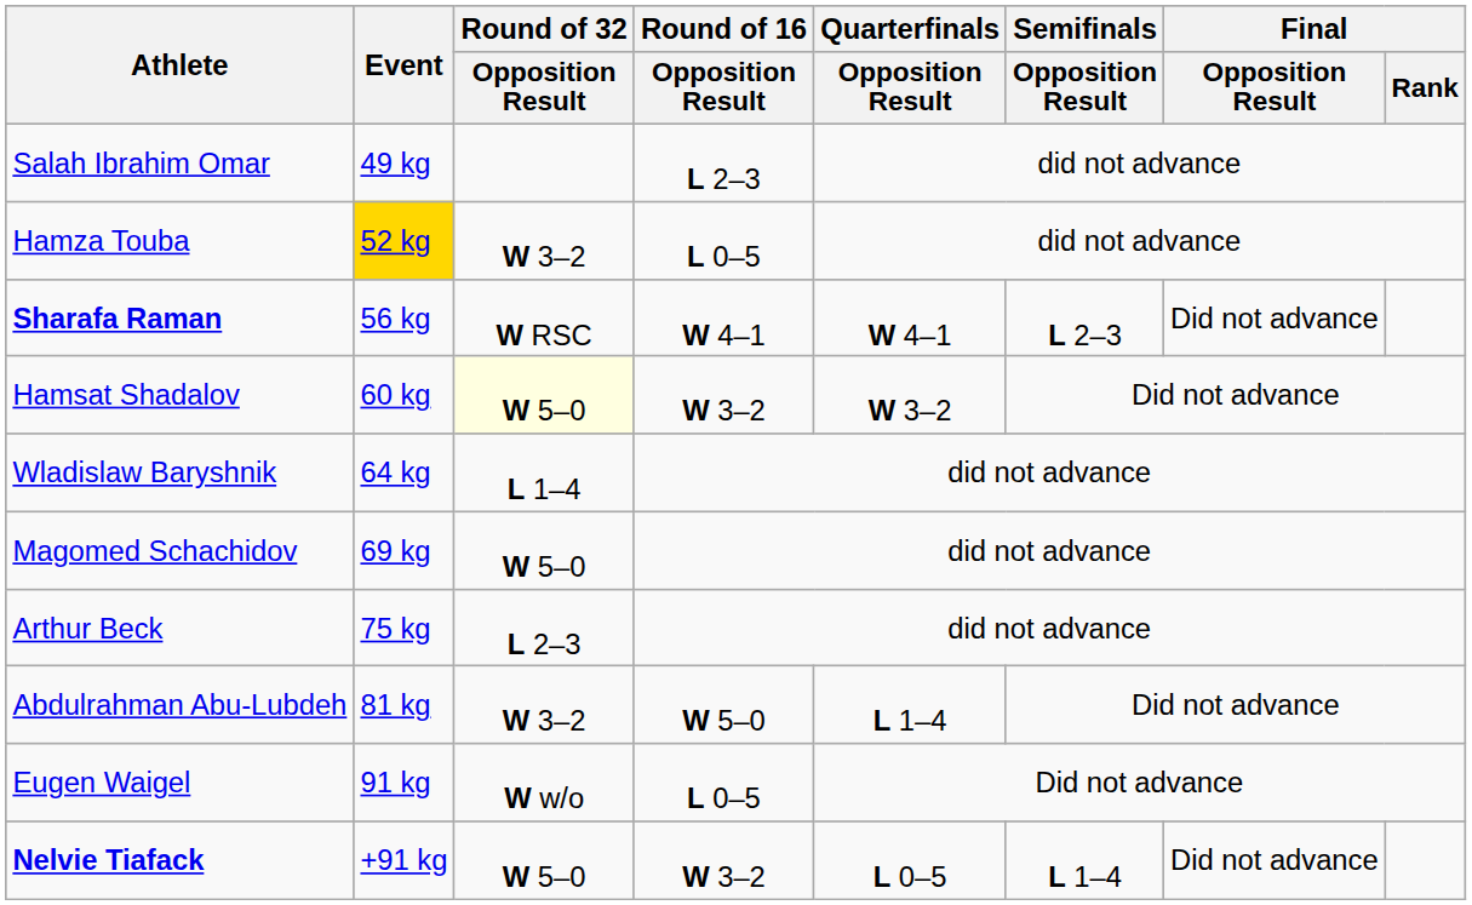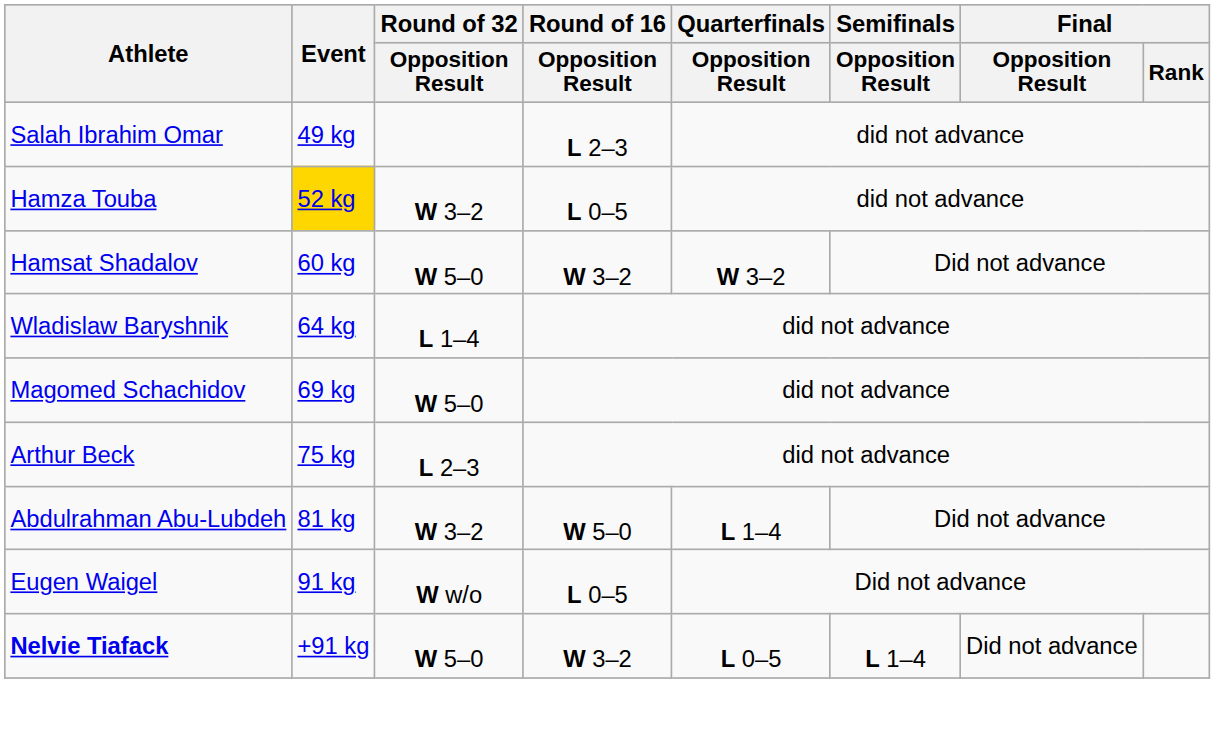- row: Sharafa Raman | 56 kg | W RSC | W 4–1 | W 4–1 | L 2–3 | Did not advance
Hamsat Shadalov | Round of 32 / Opposition Result: lightyellow background -> no background
